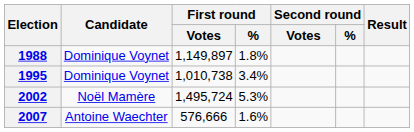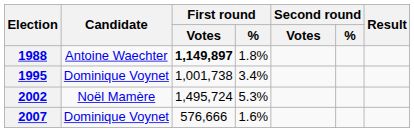1988 | Candidate: Dominique Voynet -> Antoine Waechter
1988 | First round / Votes: normal -> bold
1995 | First round / Votes: 1,010,738 -> 1,001,738
2007 | Candidate: Antoine Waechter -> Dominique Voynet
